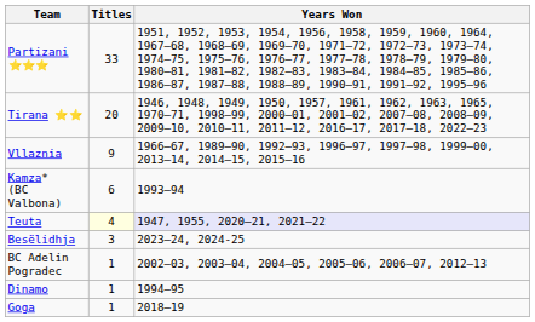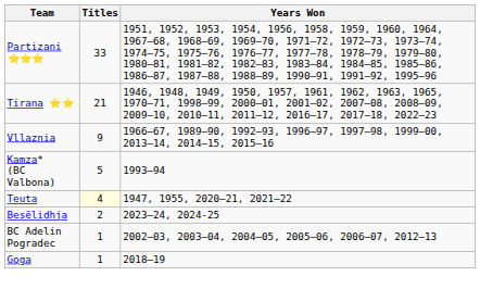Tirana ⭐⭐ | Titles: 20 -> 21
Kamza* (BC Valbona) | Titles: 6 -> 5
Teuta | Years Won: lavender background -> no background
Besëlidhja | Titles: 3 -> 2
- row: Dinamo | 1 | 1994–95
